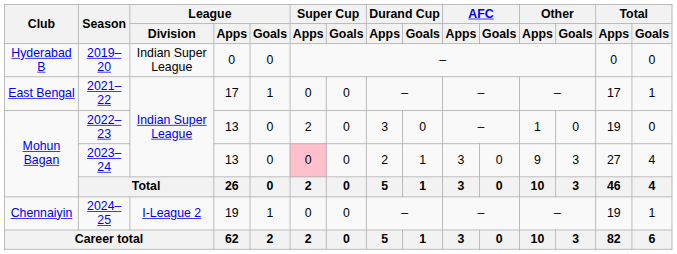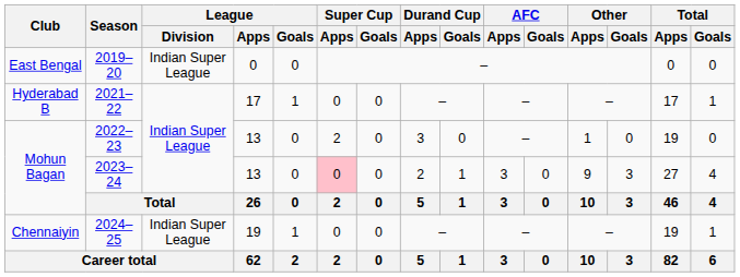2019–20 | Club: Hyderabad B -> East Bengal
2021–22 | Club: East Bengal -> Hyderabad B
2024–25 | League / Division: I-League 2 -> Indian Super League
